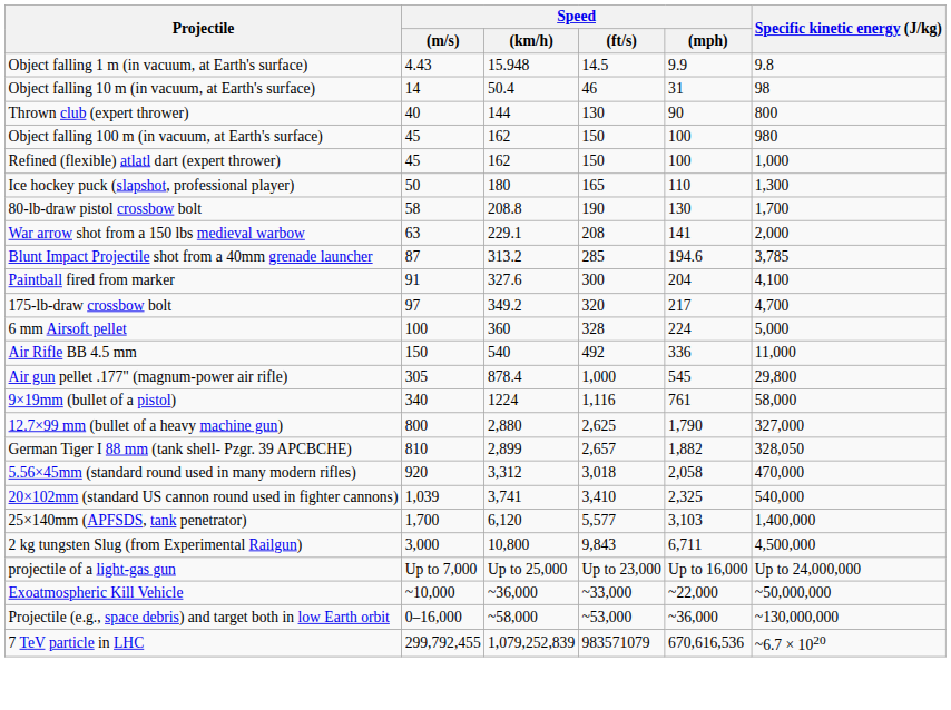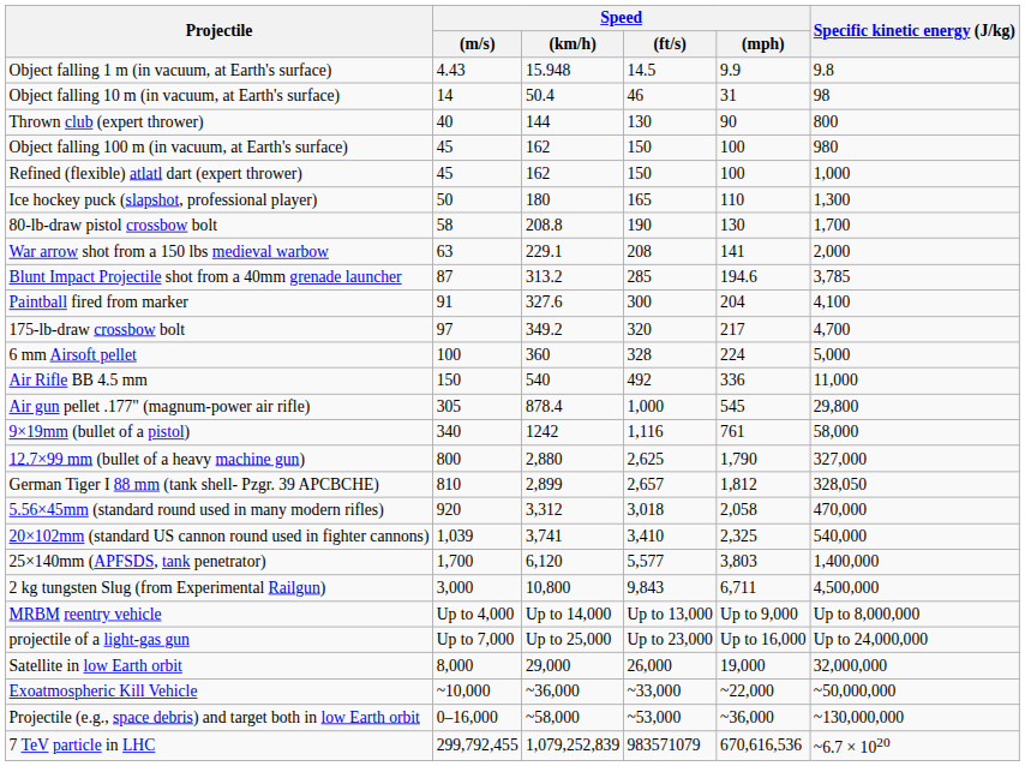9×19mm (bullet of a pistol) | Speed / (km/h): 1224 -> 1242
German Tiger I 88 mm (tank shell- Pzgr. 39 APCBCHE) | Speed / (mph): 1,882 -> 1,812
25×140mm (APFSDS, tank penetrator) | Speed / (mph): 3,103 -> 3,803
+ row: MRBM reentry vehicle | Up to 4,000 | Up to 14,000 | Up to 13,000 | Up to 9,000 | Up to 8,000,000
+ row: Satellite in low Earth orbit | 8,000 | 29,000 | 26,000 | 19,000 | 32,000,000
